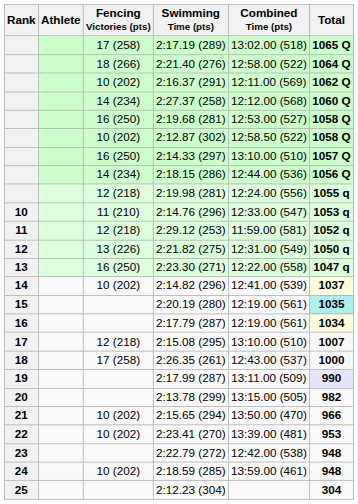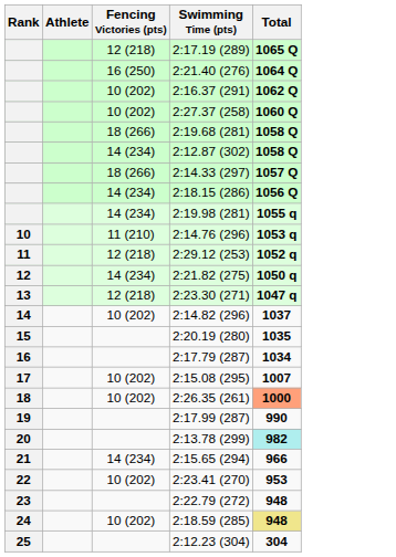- column: Combined Time (pts) | 13:02.00 (518) | 12:58.00 (522) | 12:11.00 (569) | 12:12.00 (568) | 12:53.00 (527) | 12:58.50 (522) | 13:10.00 (510) | 12:44.00 (536) | 12:24.00 (556) | 12:33.00 (547) | 11:59.00 (581) | 12:31.00 (549) | 12:22.00 (558) | 12:41.00 (539) | 12:19.00 (561) | 12:19.00 (561) | 13:10.00 (510) | 12:43.00 (537) | 13:11.00 (509) | 13:15.00 (505) | 13:50.00 (470) | 13:39.00 (481) | 12:42.00 (538) | 13:59.00 (461)
2:17.19 (289) | Fencing Victories (pts): 17 (258) -> 12 (218)
2:21.40 (276) | Fencing Victories (pts): 18 (266) -> 16 (250)
2:27.37 (258) | Fencing Victories (pts): 14 (234) -> 10 (202)
2:19.68 (281) | Fencing Victories (pts): 16 (250) -> 18 (266)
2:12.87 (302) | Fencing Victories (pts): 10 (202) -> 14 (234)
2:14.33 (297) | Fencing Victories (pts): 16 (250) -> 18 (266)
2:19.98 (281) | Fencing Victories (pts): 12 (218) -> 14 (234)
2:21.82 (275) | Fencing Victories (pts): 13 (226) -> 14 (234)
2:23.30 (271) | Fencing Victories (pts): 16 (250) -> 12 (218)
2:14.82 (296) | Total: lightyellow background -> no background
2:20.19 (280) | Total: paleturquoise background -> no background
2:17.79 (287) | Total: lightyellow background -> no background
2:15.08 (295) | Fencing Victories (pts): 12 (218) -> 10 (202)
2:26.35 (261) | Fencing Victories (pts): 17 (258) -> 10 (202)
2:26.35 (261) | Total: no background -> lightsalmon background
2:17.99 (287) | Total: lavender background -> no background
2:13.78 (299) | Total: no background -> paleturquoise background
2:15.65 (294) | Fencing Victories (pts): 10 (202) -> 14 (234)
2:18.59 (285) | Total: no background -> khaki background
